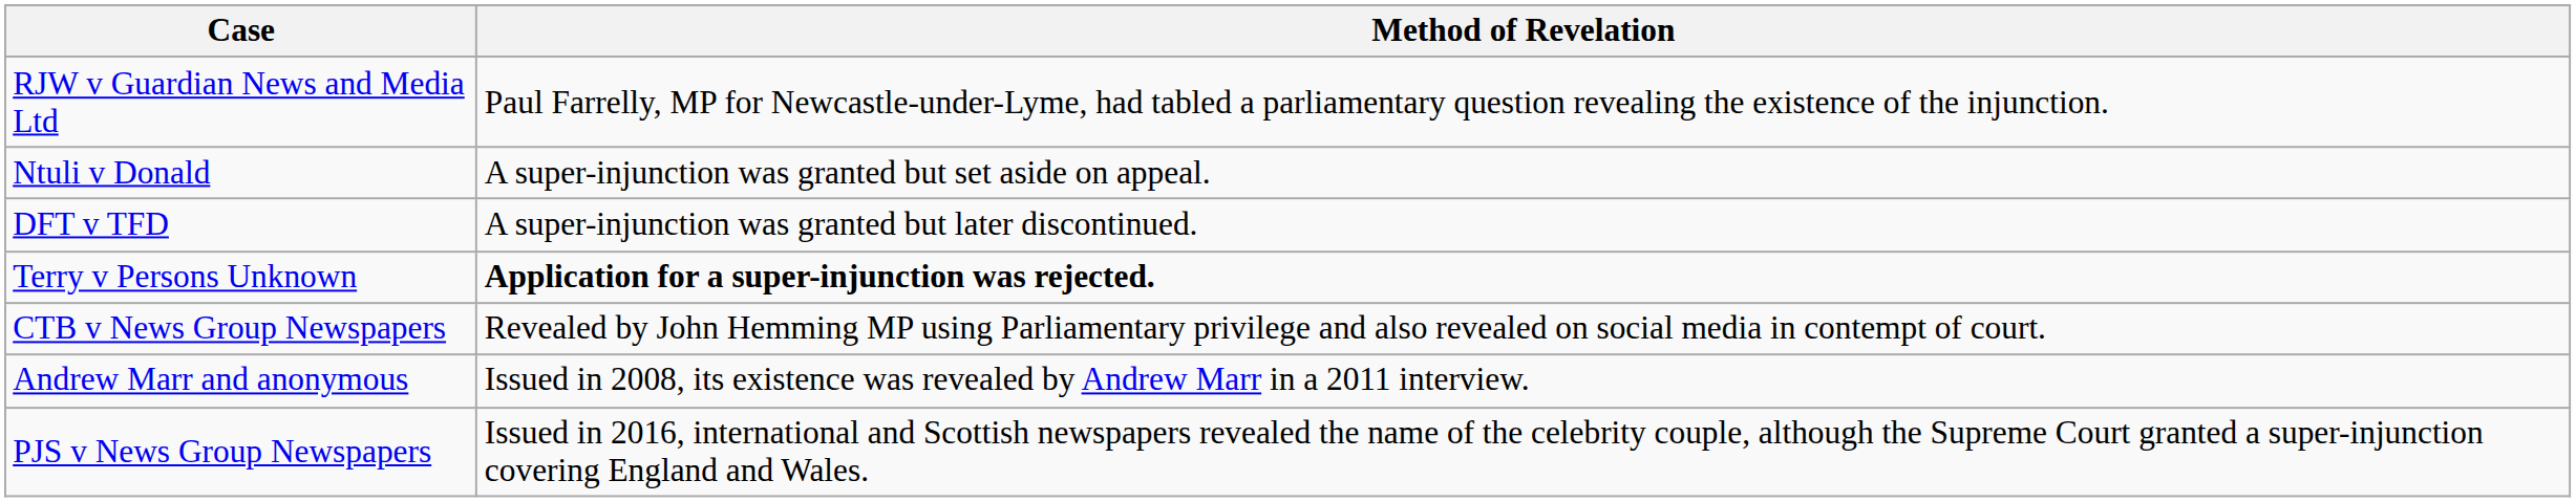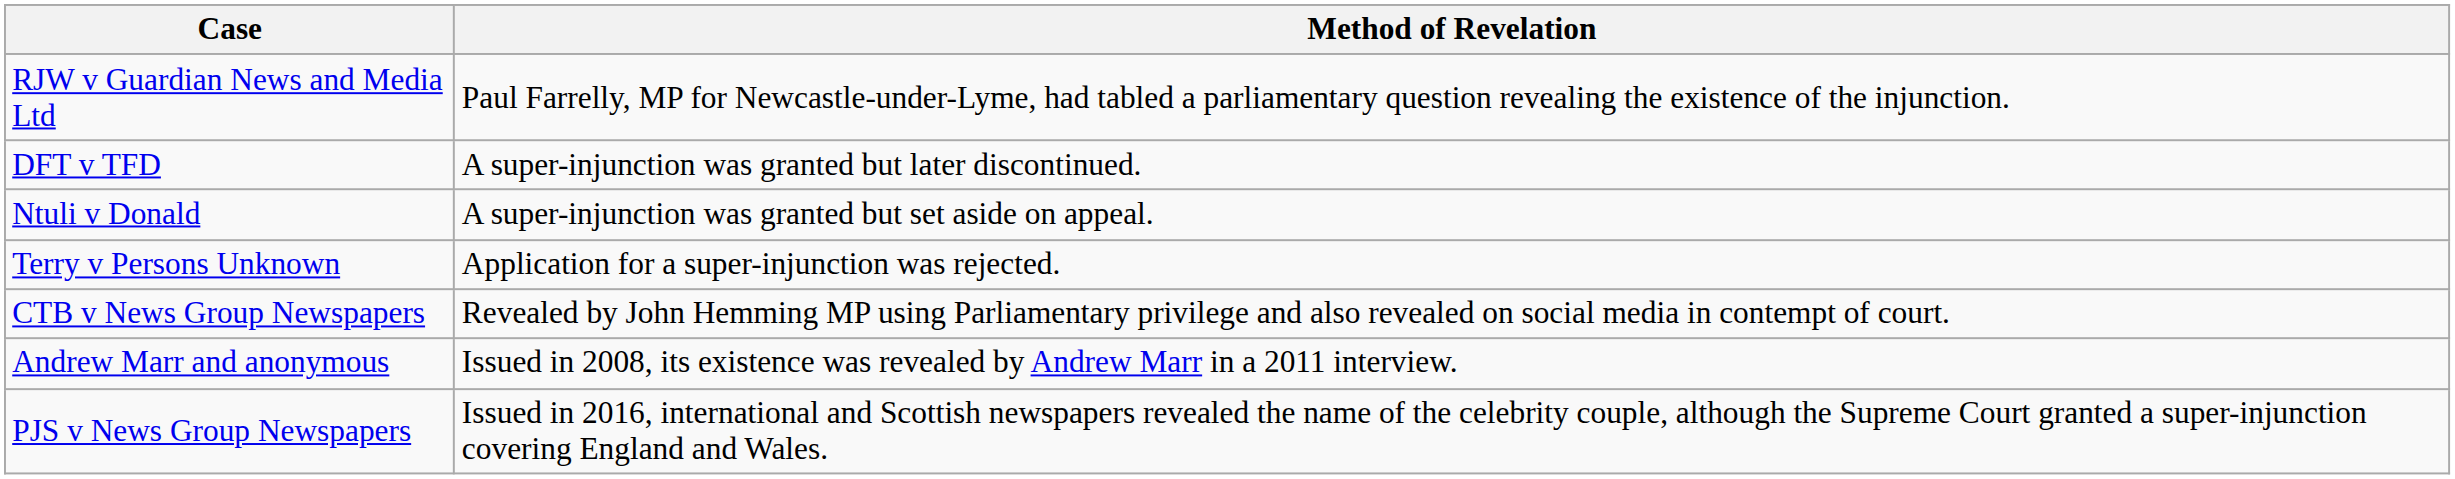rows swapped: Ntuli v Donald <-> DFT v TFD
Terry v Persons Unknown | Method of Revelation: bold -> normal
